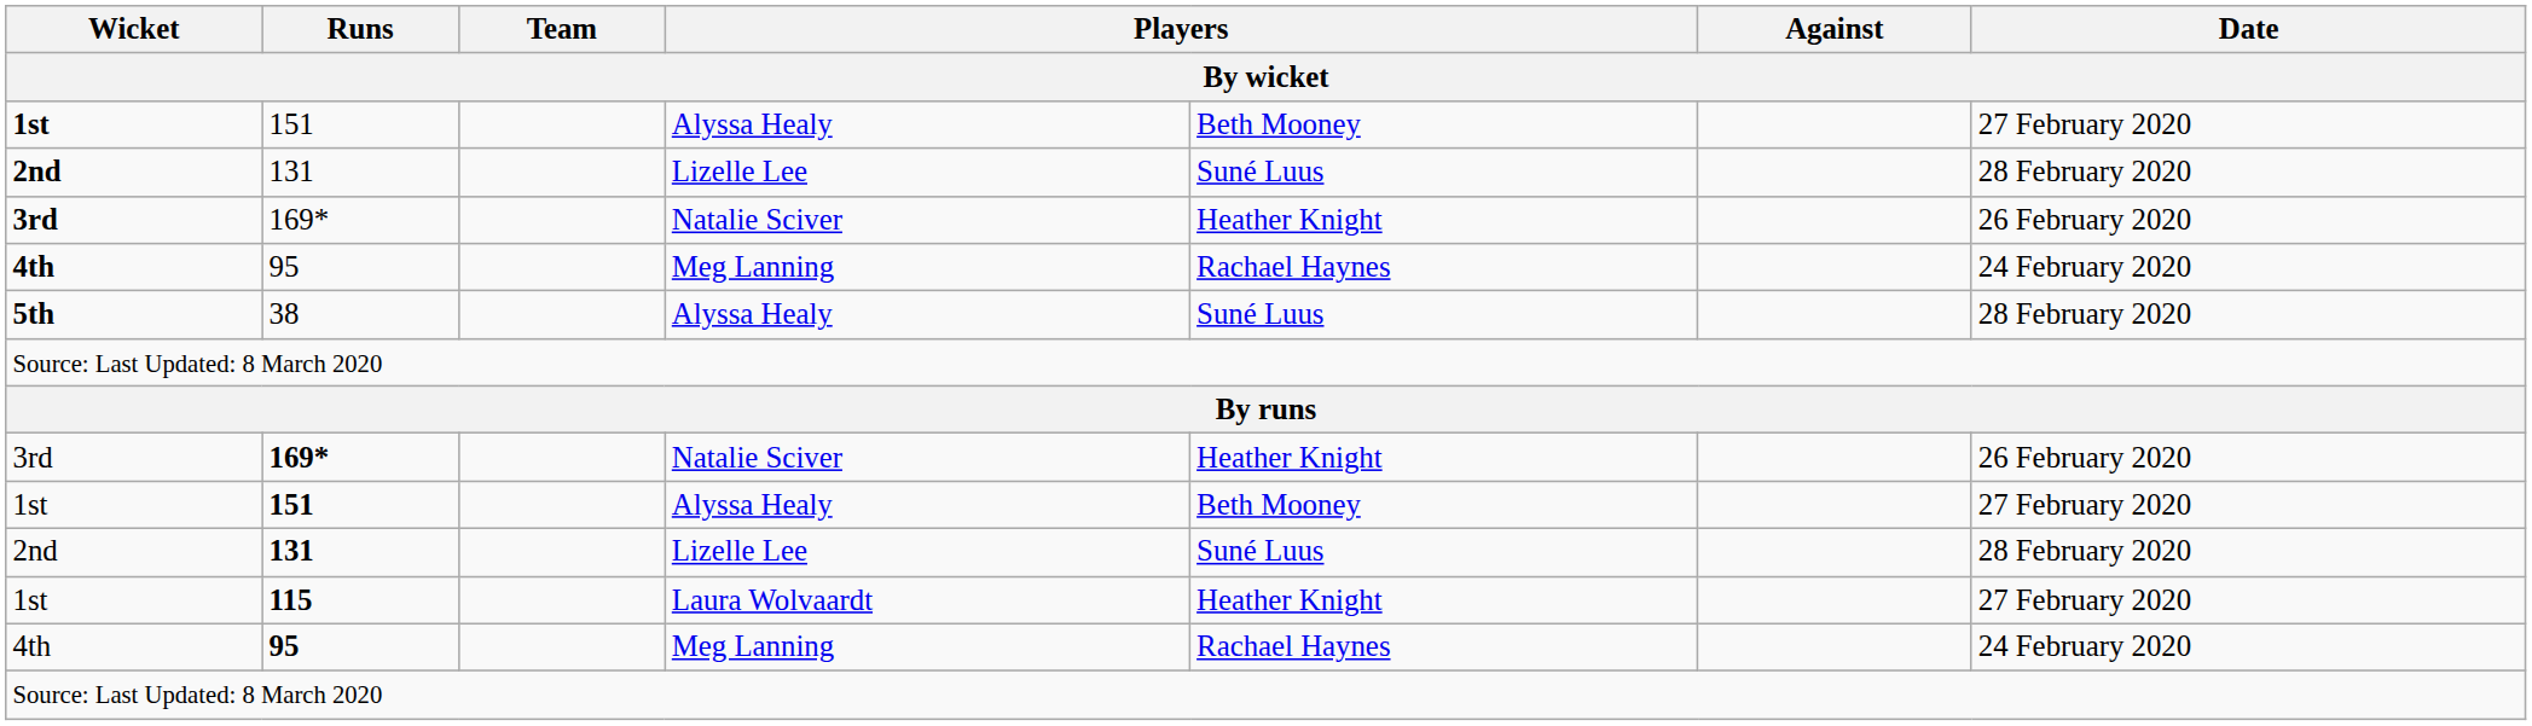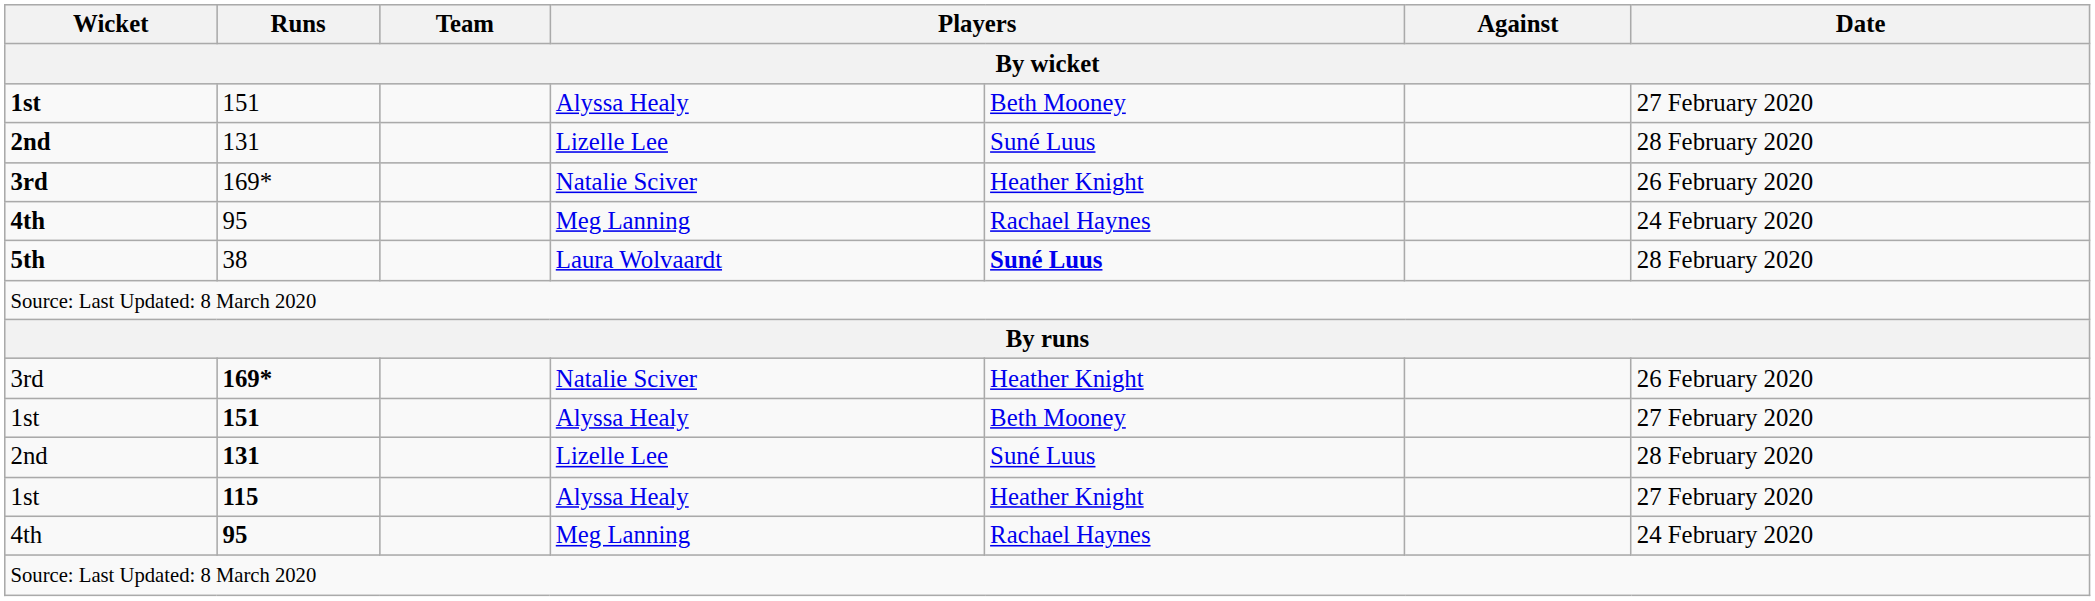38 | column 4: Alyssa Healy -> Laura Wolvaardt
38 | column 5: normal -> bold
115 | column 4: Laura Wolvaardt -> Alyssa Healy
